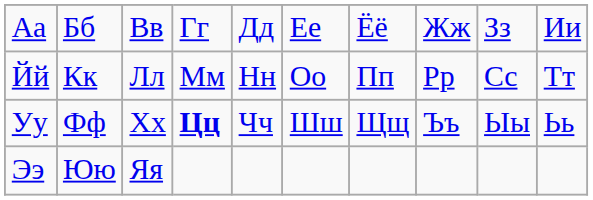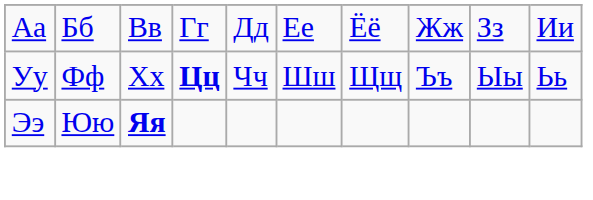- row: Йй | Кк | Лл | Мм | Нн | Оо | Пп | Рр | Сс | Тт
Ээ | column 3: normal -> bold
